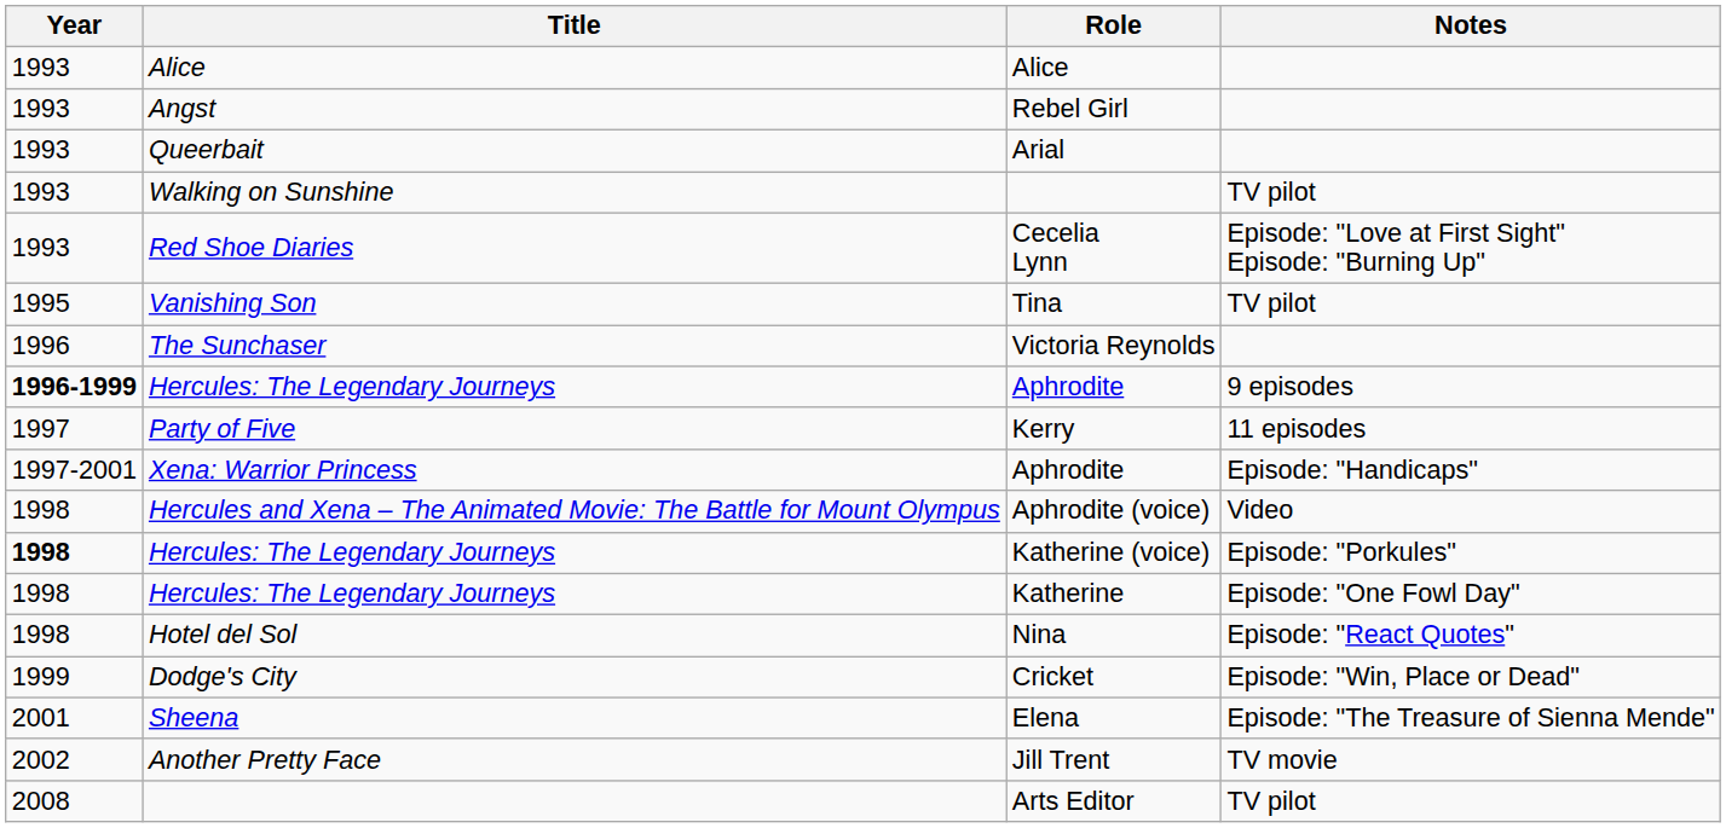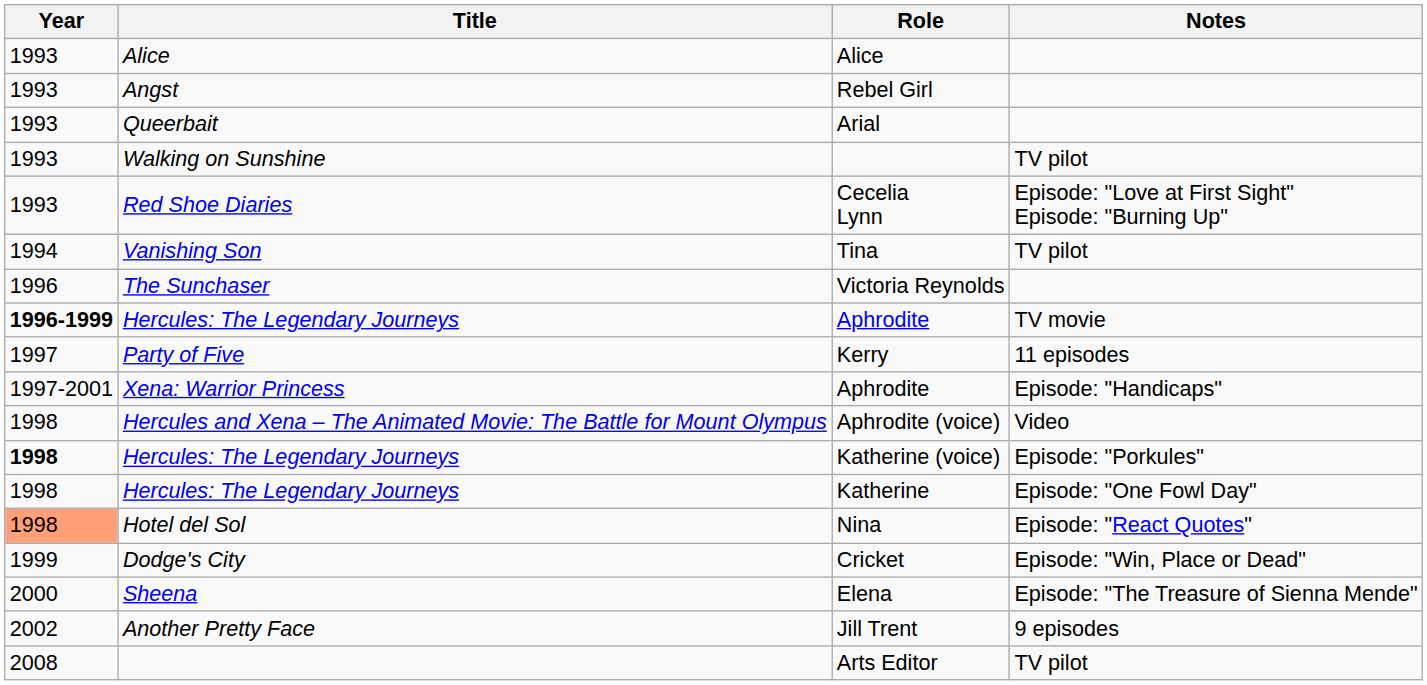Tina | Year: 1995 -> 1994
Hercules: The Legendary Journeys / Aphrodite | Notes: 9 episodes -> TV movie
Nina | Year: no background -> lightsalmon background
Elena | Year: 2001 -> 2000
Jill Trent | Notes: TV movie -> 9 episodes
